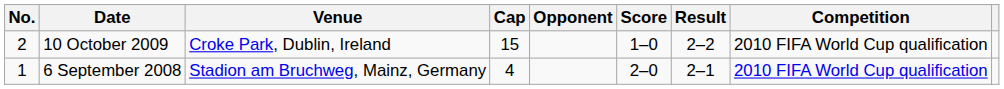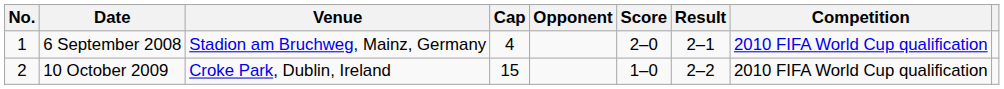rows swapped: 6 September 2008 <-> 10 October 2009
